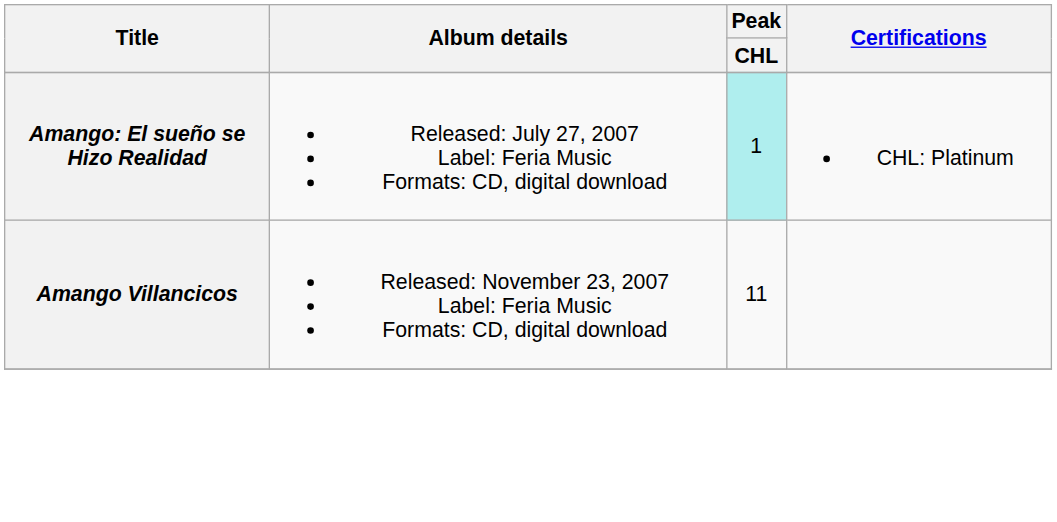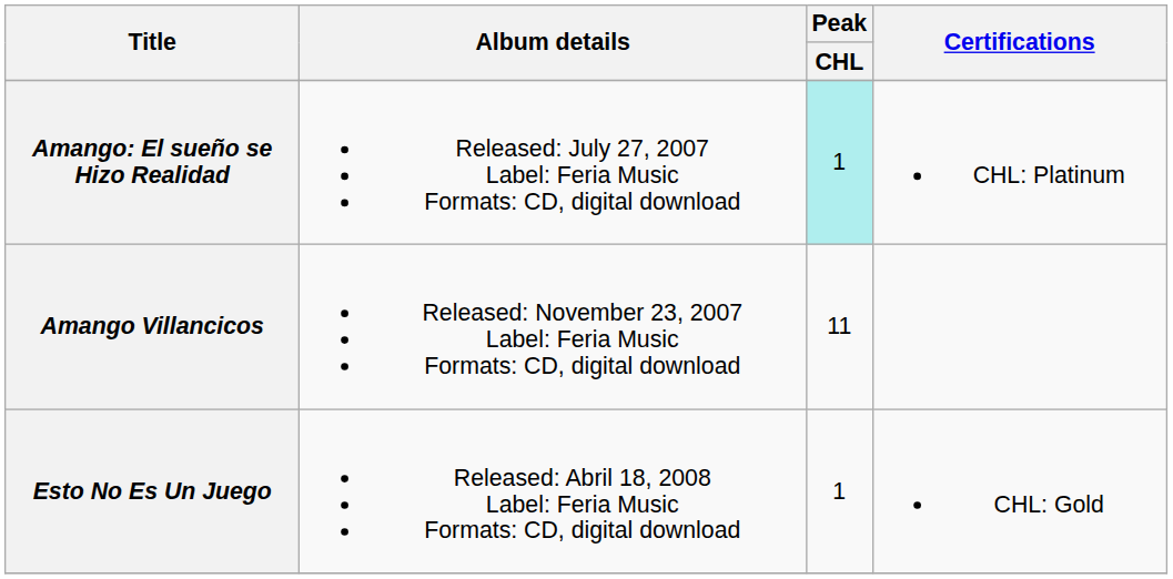+ row: Esto No Es Un Juego | Released: Abril 18, 2008 Label: Feria Music Formats: CD, digital download | 1 | CHL: Gold
